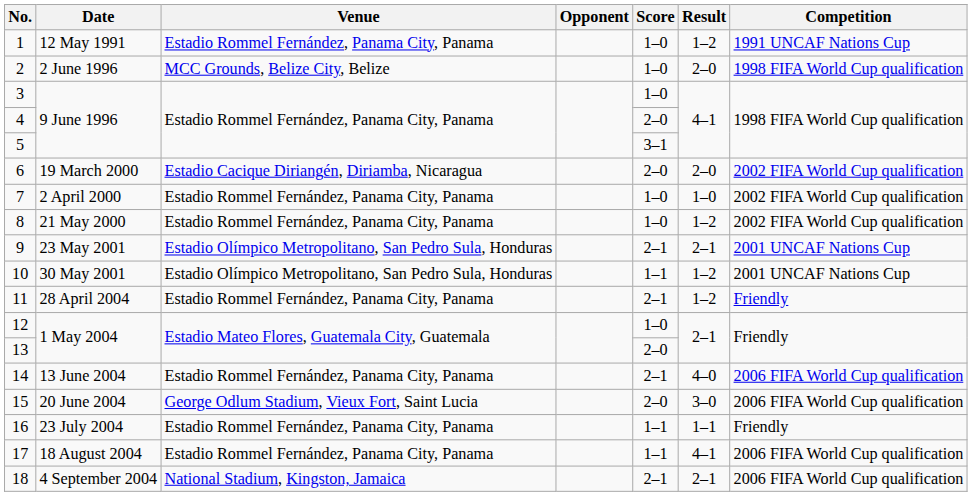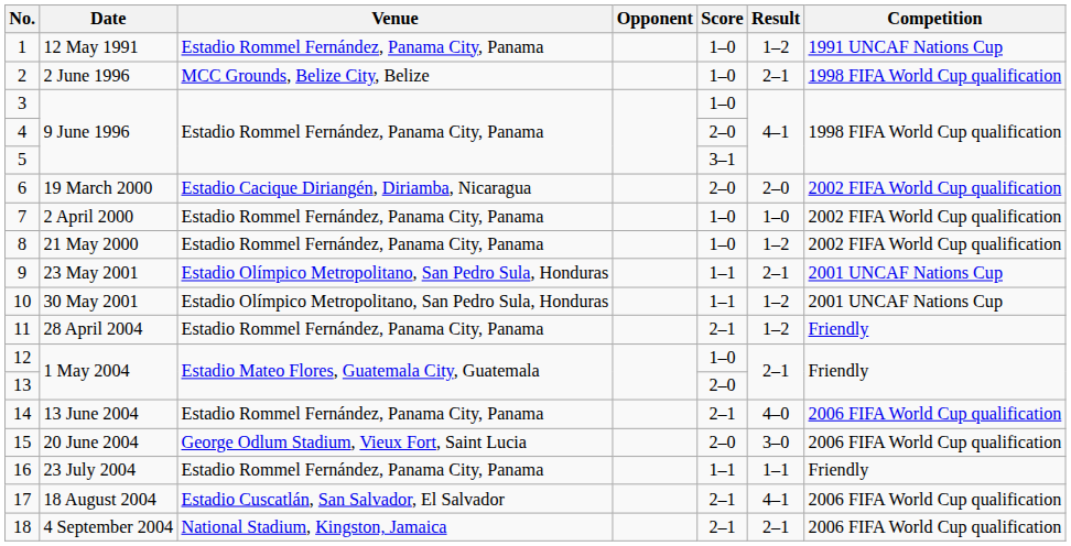2 | Result: 2–0 -> 2–1
9 | Score: 2–1 -> 1–1
17 | Venue: Estadio Rommel Fernández, Panama City, Panama -> Estadio Cuscatlán, San Salvador, El Salvador
17 | Score: 1–1 -> 2–1
